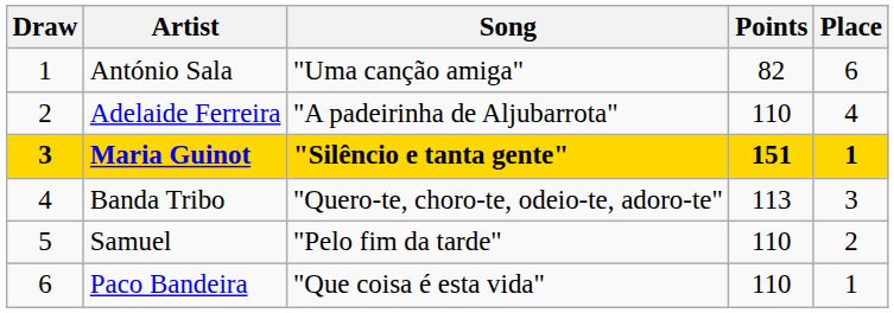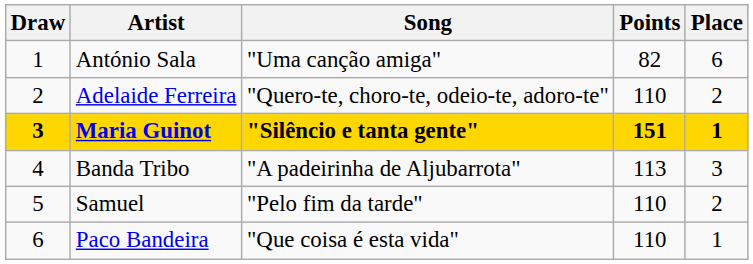Adelaide Ferreira | Song: "A padeirinha de Aljubarrota" -> "Quero-te, choro-te, odeio-te, adoro-te"
Adelaide Ferreira | Place: 4 -> 2
Banda Tribo | Song: "Quero-te, choro-te, odeio-te, adoro-te" -> "A padeirinha de Aljubarrota"
